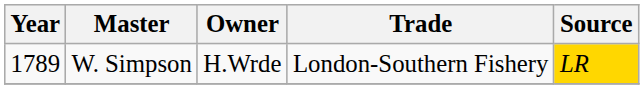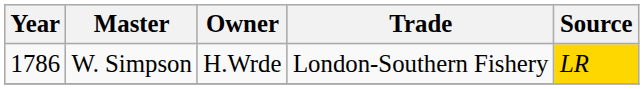W. Simpson | Year: 1789 -> 1786
